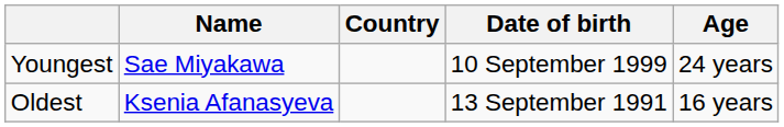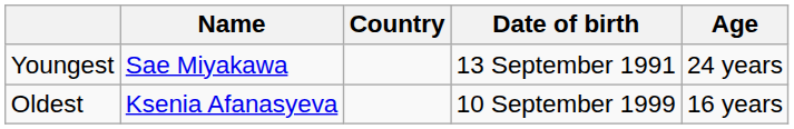Youngest | Date of birth: 10 September 1999 -> 13 September 1991
Oldest | Date of birth: 13 September 1991 -> 10 September 1999
